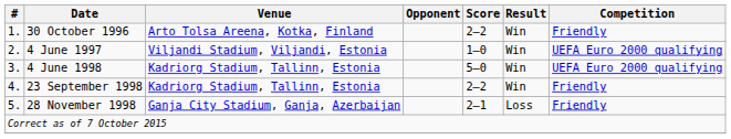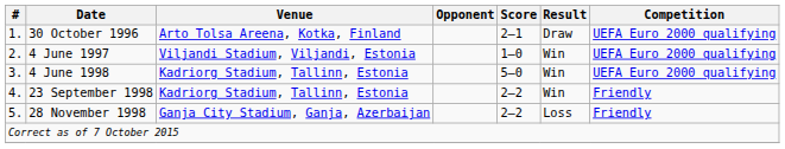30 October 1996 | Score: 2–2 -> 2–1
30 October 1996 | Result: Win -> Draw
30 October 1996 | Competition: Friendly -> UEFA Euro 2000 qualifying
28 November 1998 | Score: 2–1 -> 2–2
